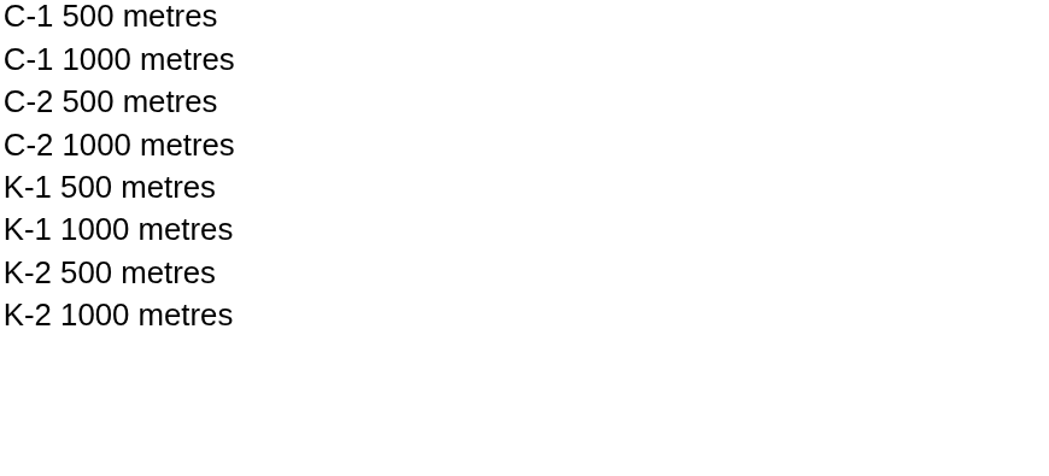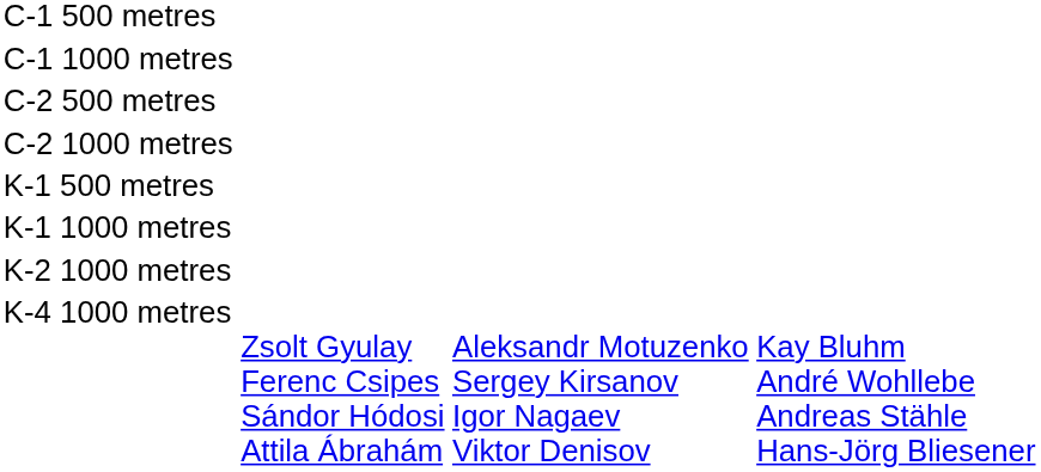- row: K-2 500 metres
+ row: K-4 1000 metres | Zsolt Gyulay Ferenc Csipes Sándor Hódosi Attila Ábrahám | Aleksandr Motuzenko Sergey Kirsanov Igor Nagaev Viktor Denisov | Kay Bluhm André Wohllebe Andreas Stähle Hans-Jörg Bliesener
